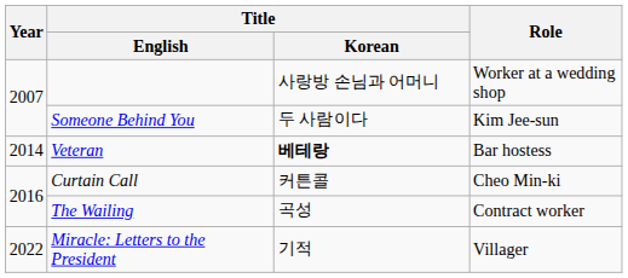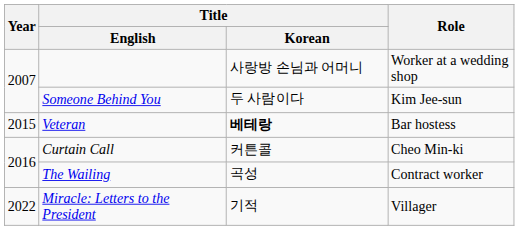Veteran | Year: 2014 -> 2015
